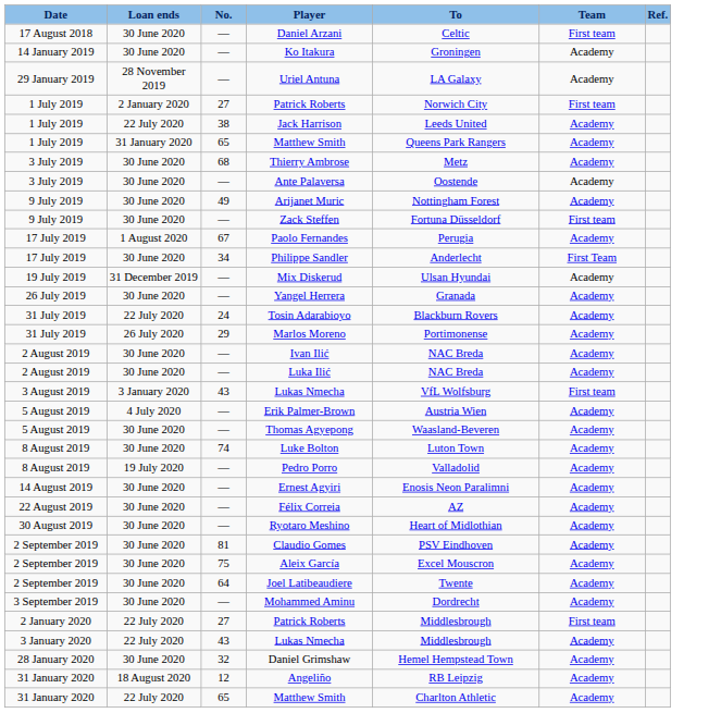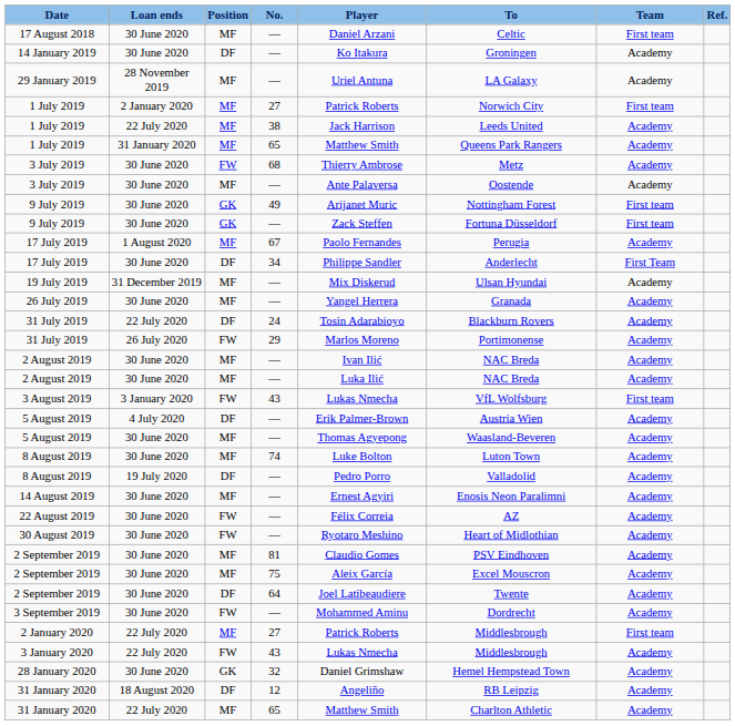+ column: Position | MF | DF | MF | MF | MF | MF | FW | MF | GK | GK | MF | DF | MF | MF | DF | FW | MF | MF | FW | DF | MF | MF | DF | MF | FW | FW | MF | MF | DF | FW | MF | FW | GK | DF | MF
9 July 2019 / 49 | Team: Academy -> First team
